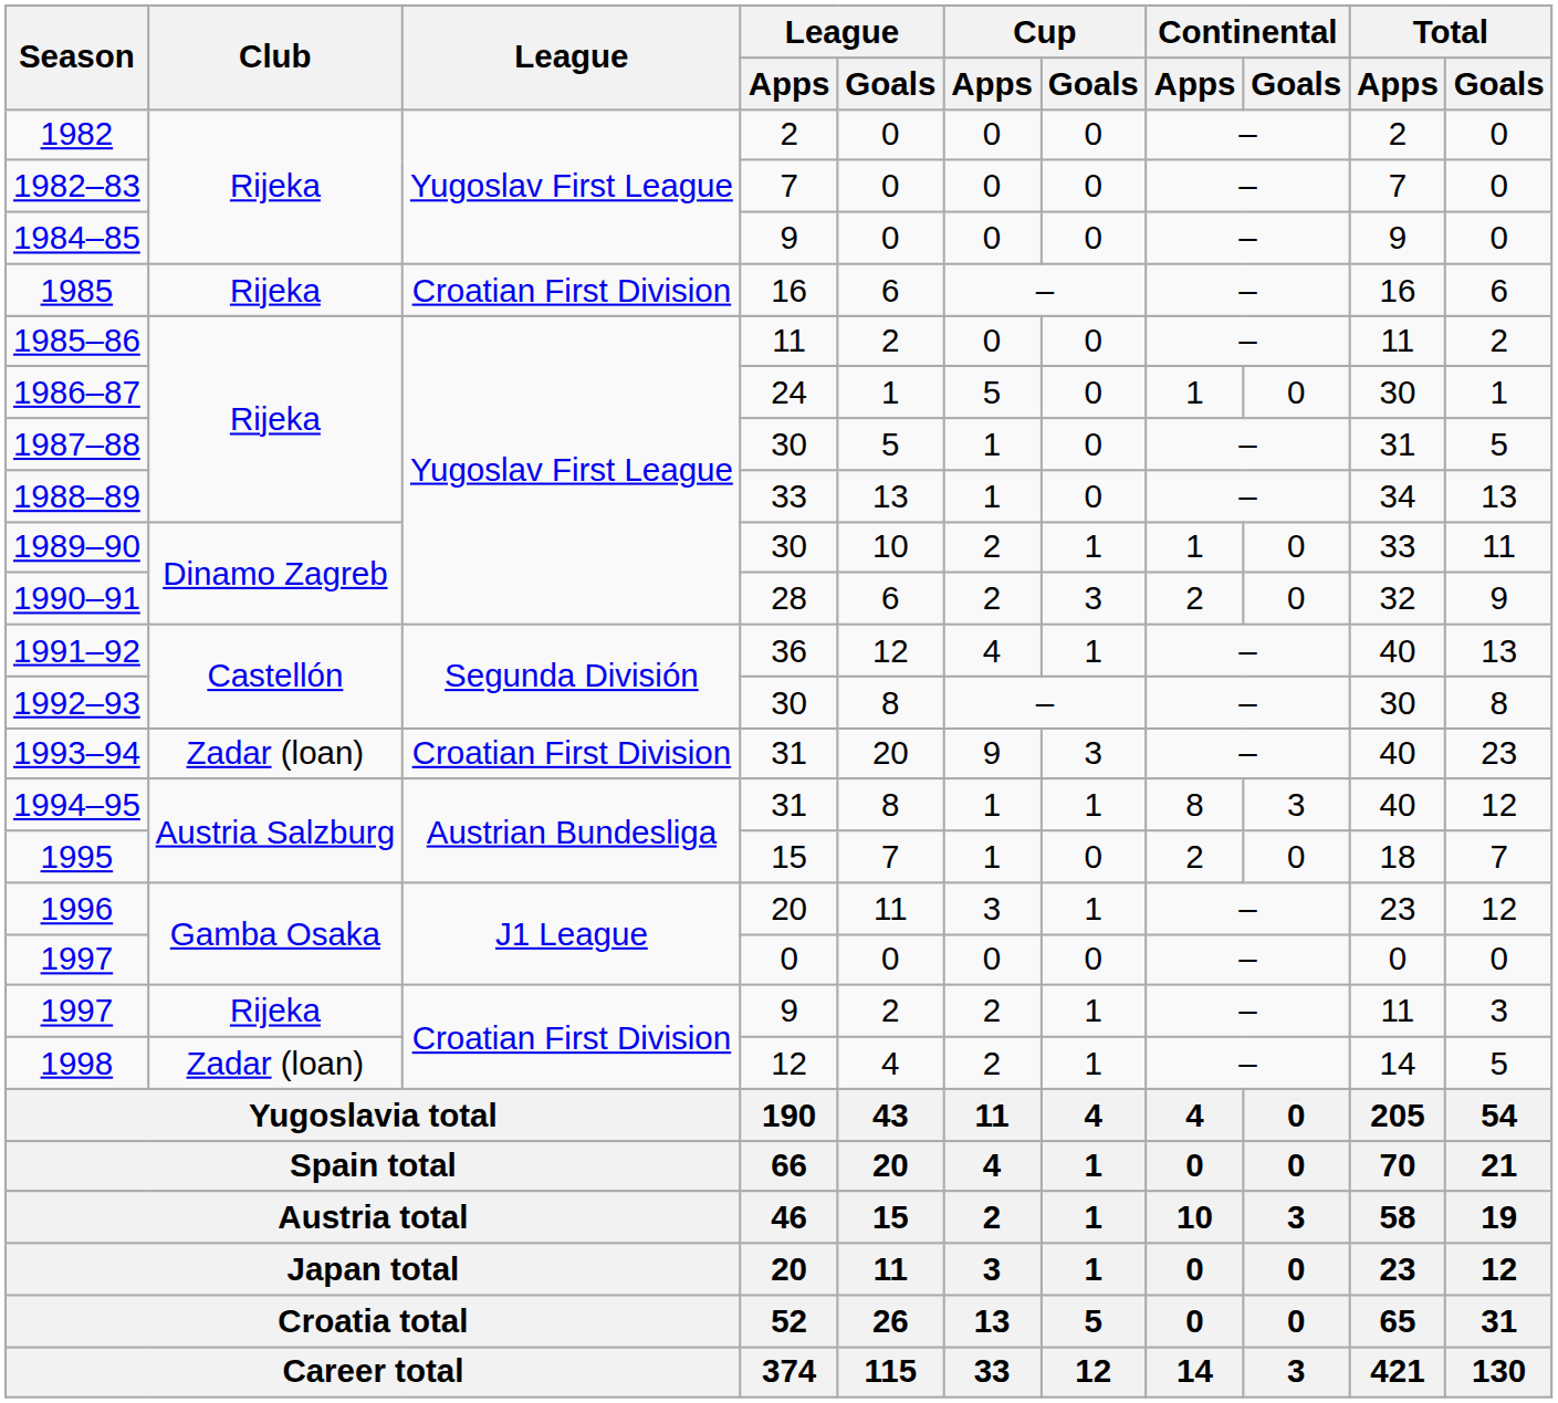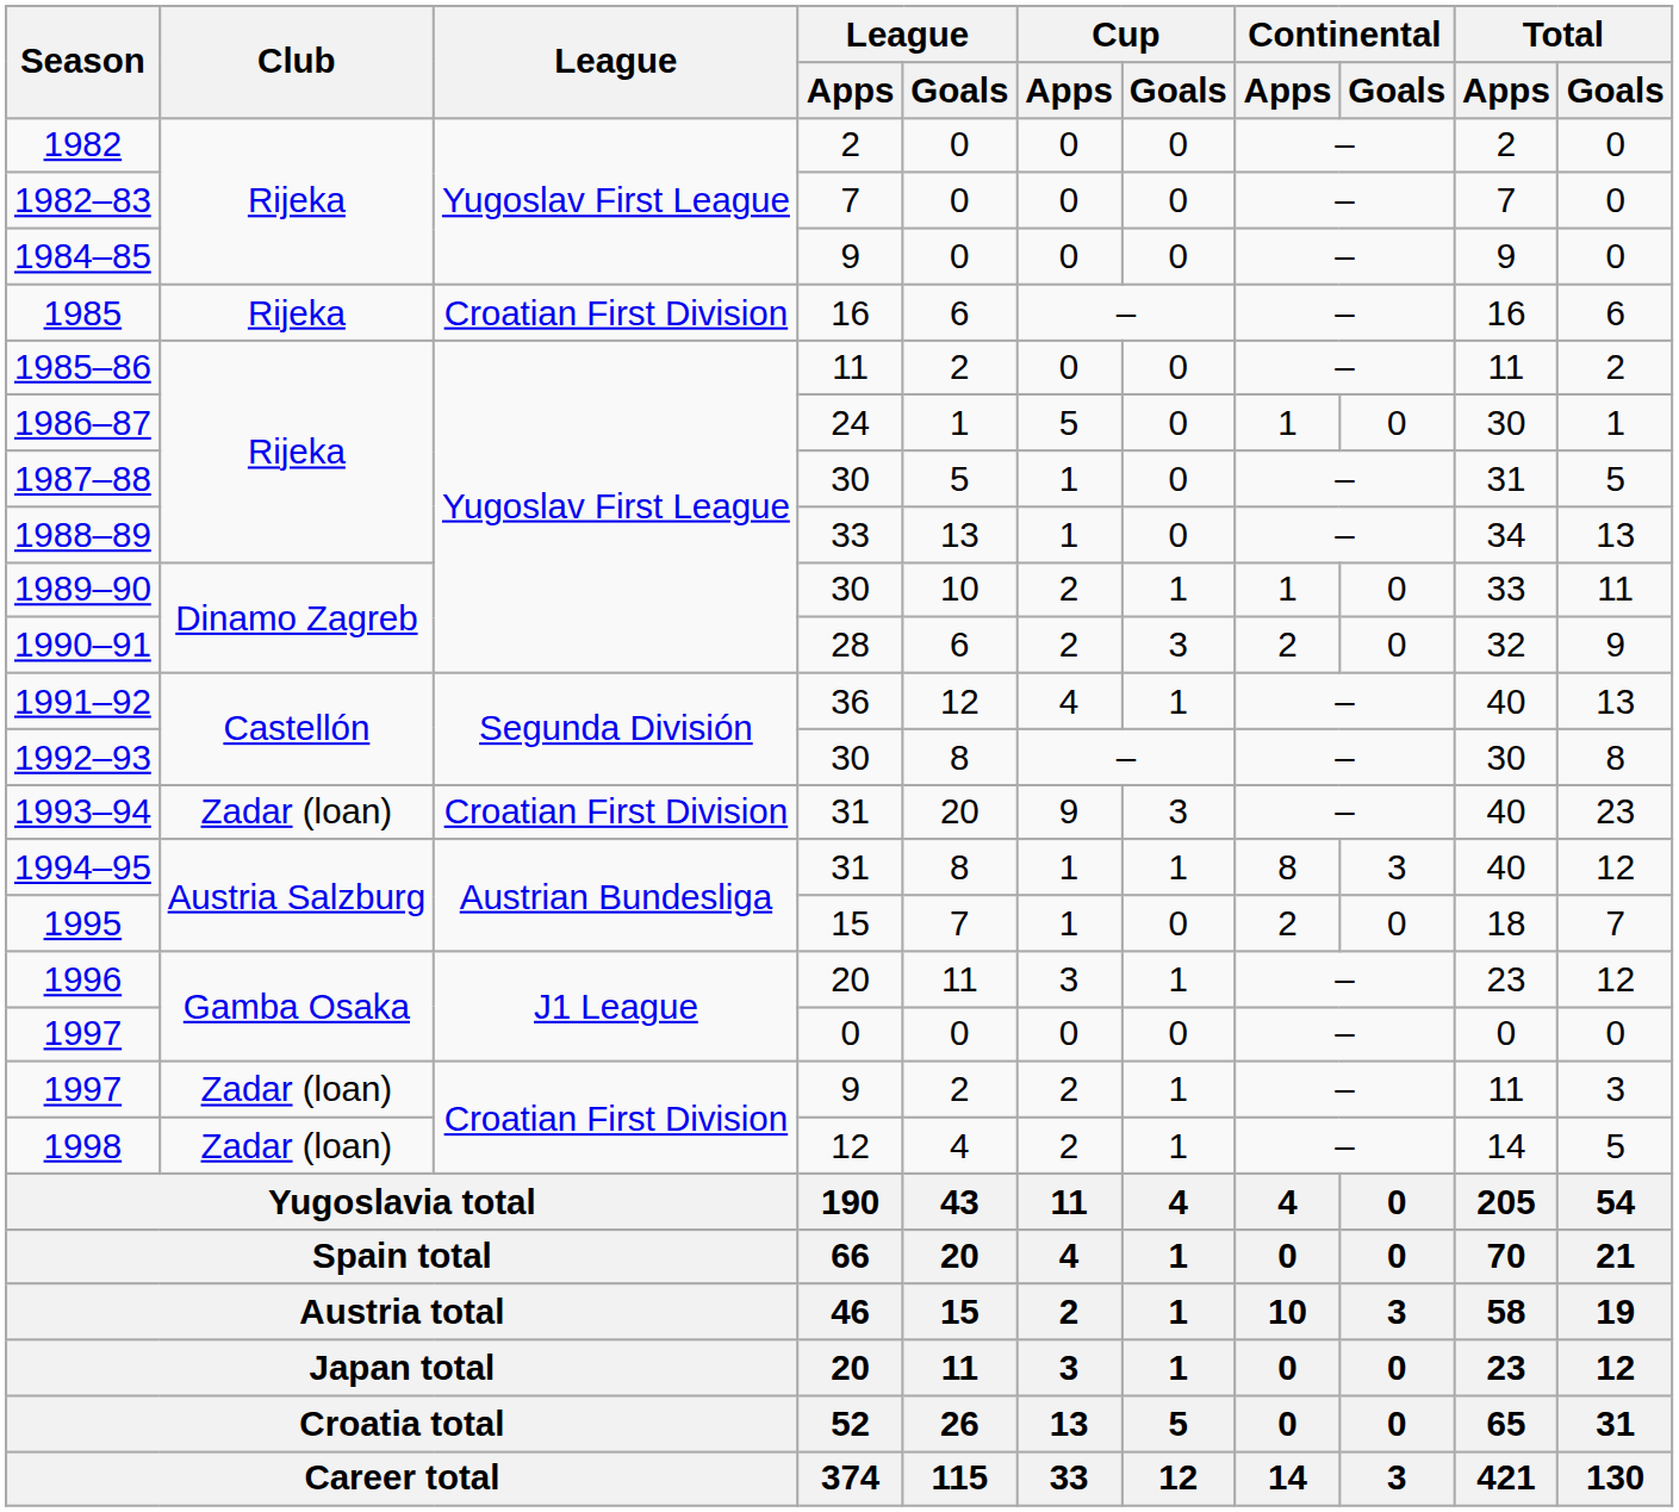1997 / 9 | Club: Rijeka -> Zadar (loan)
